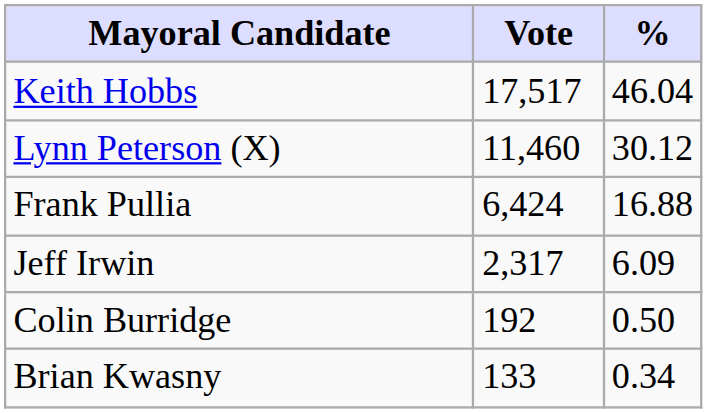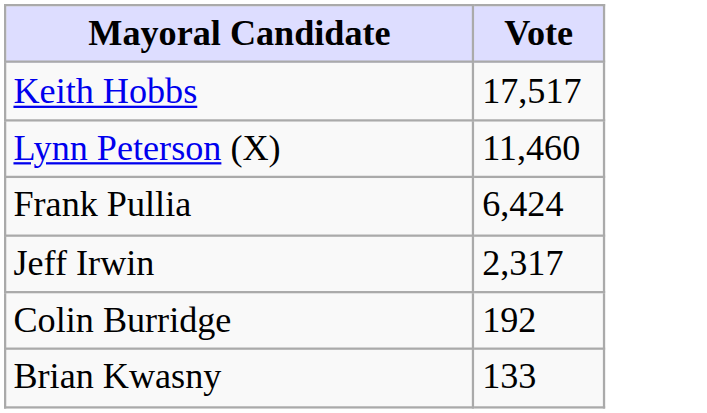- column: % | 46.04 | 30.12 | 16.88 | 6.09 | 0.50 | 0.34
